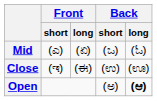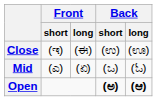rows swapped: Close <-> Mid
Open | Back / short: normal -> bold
